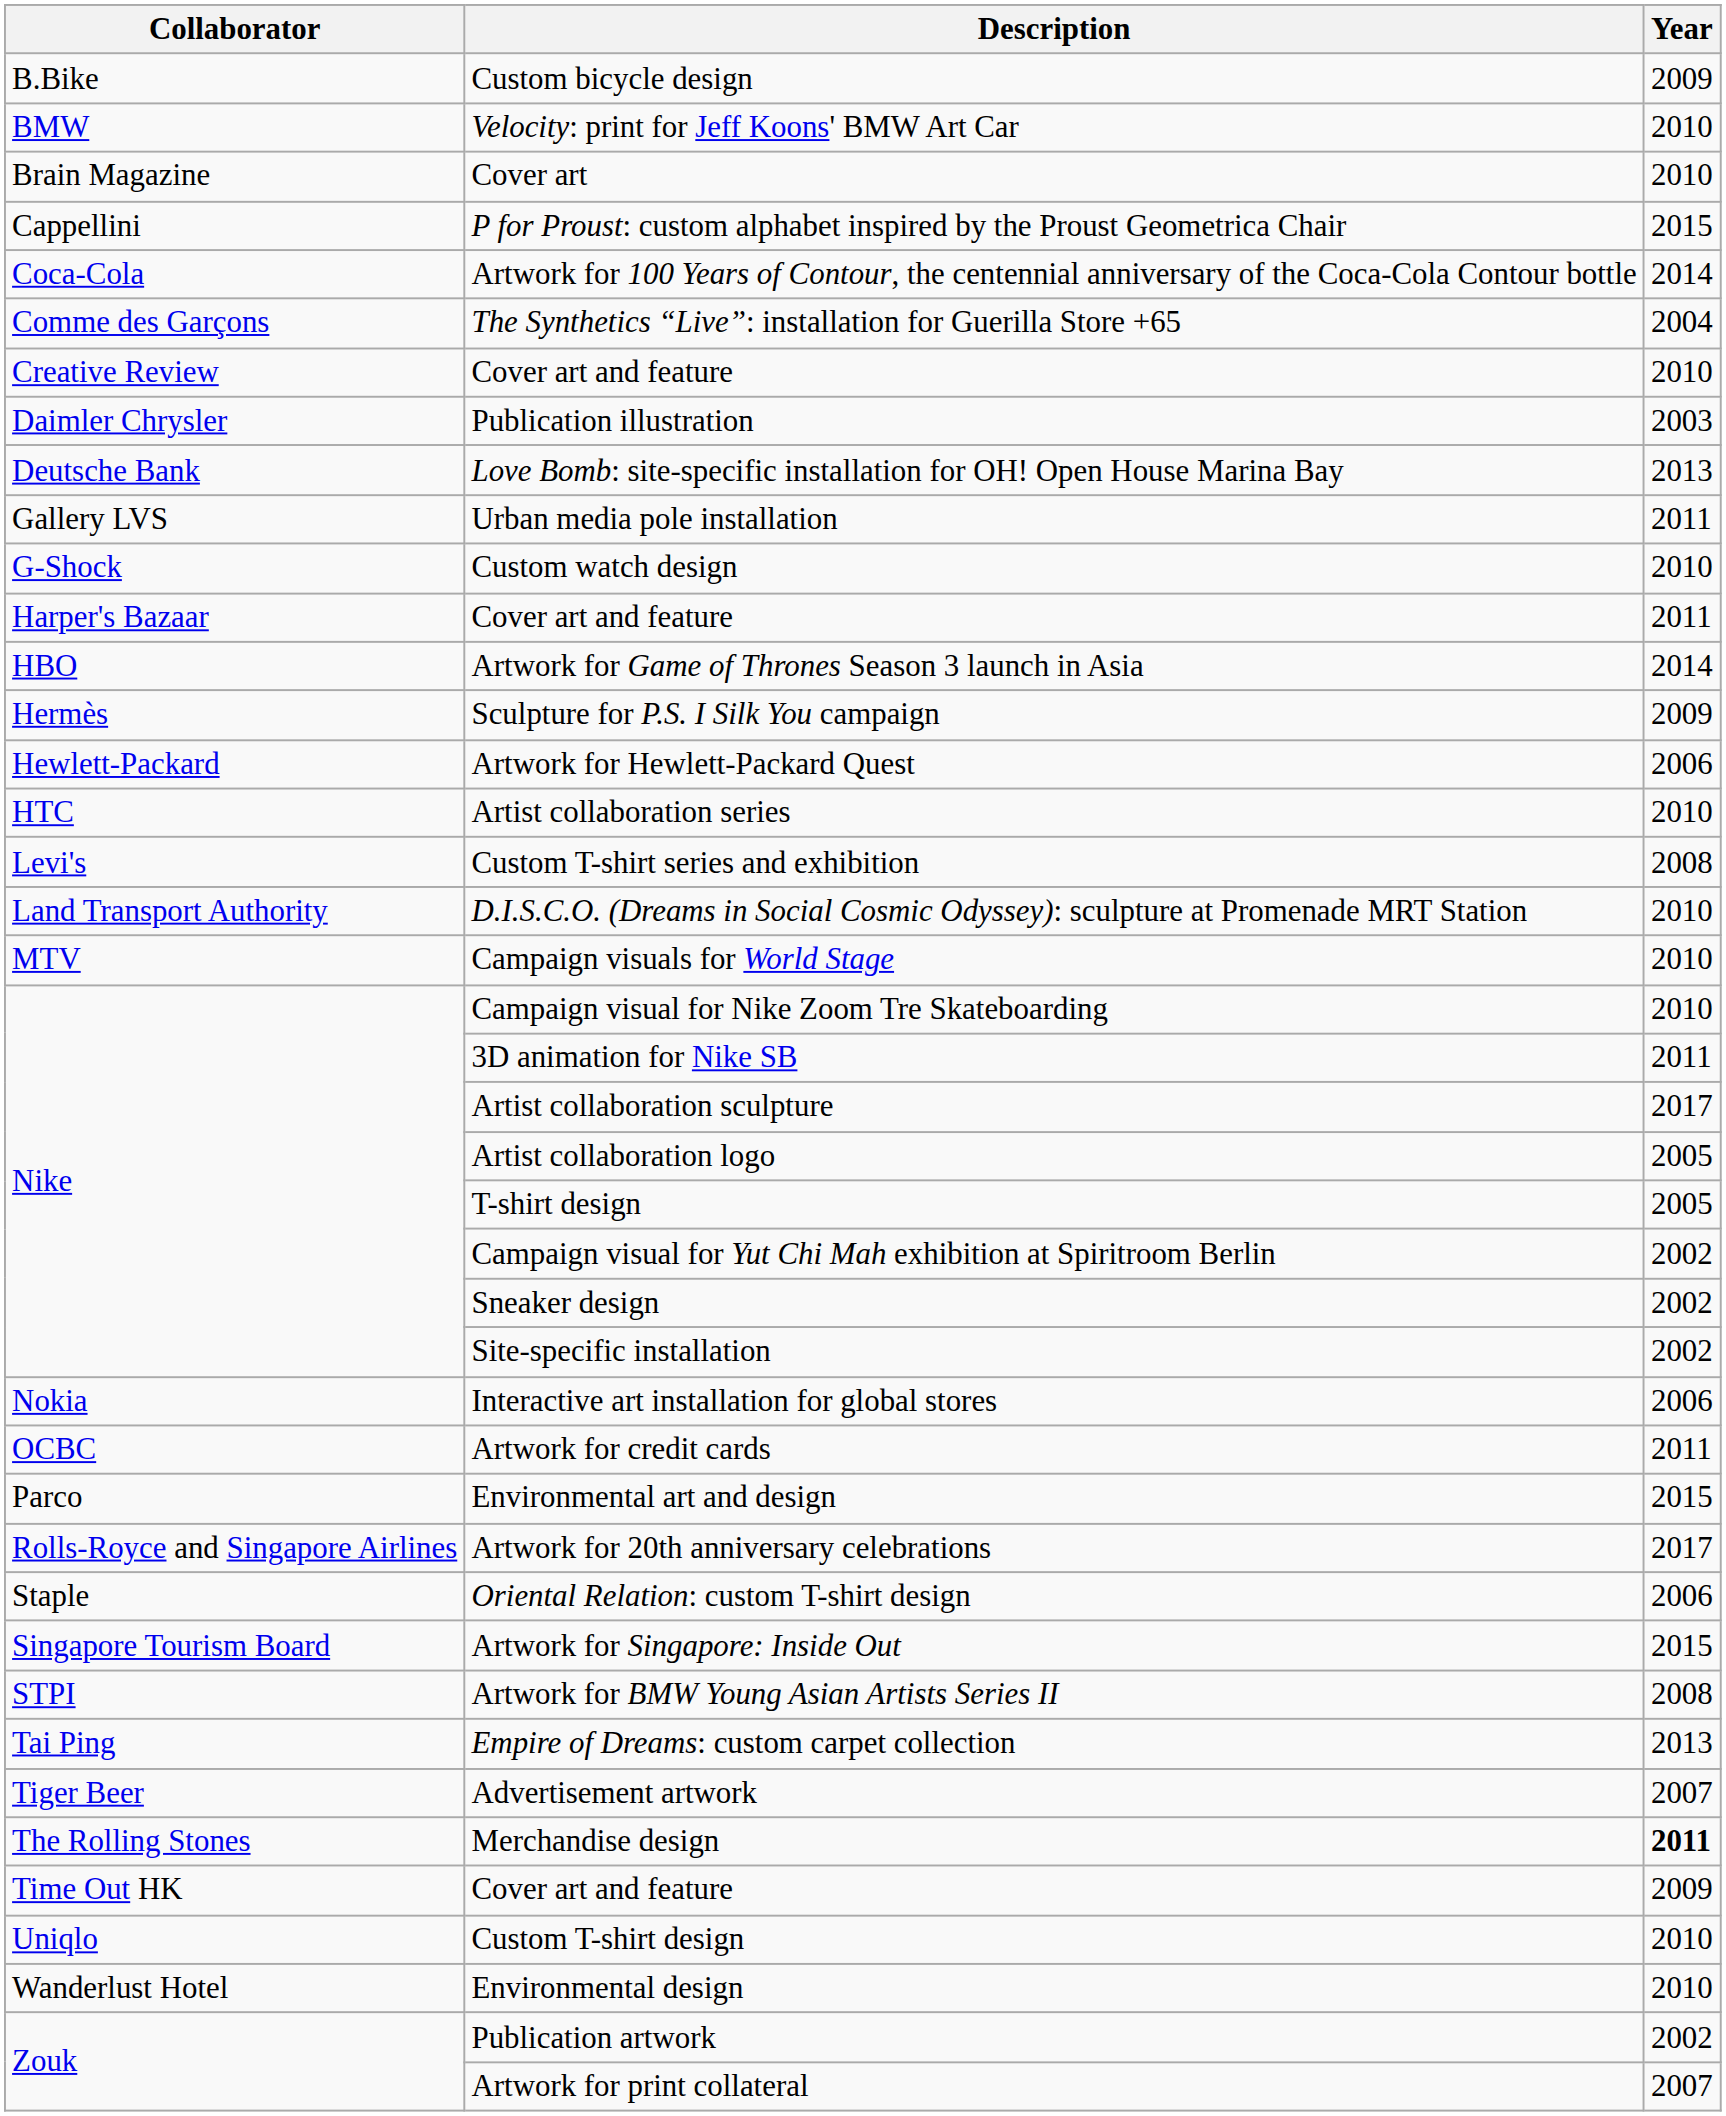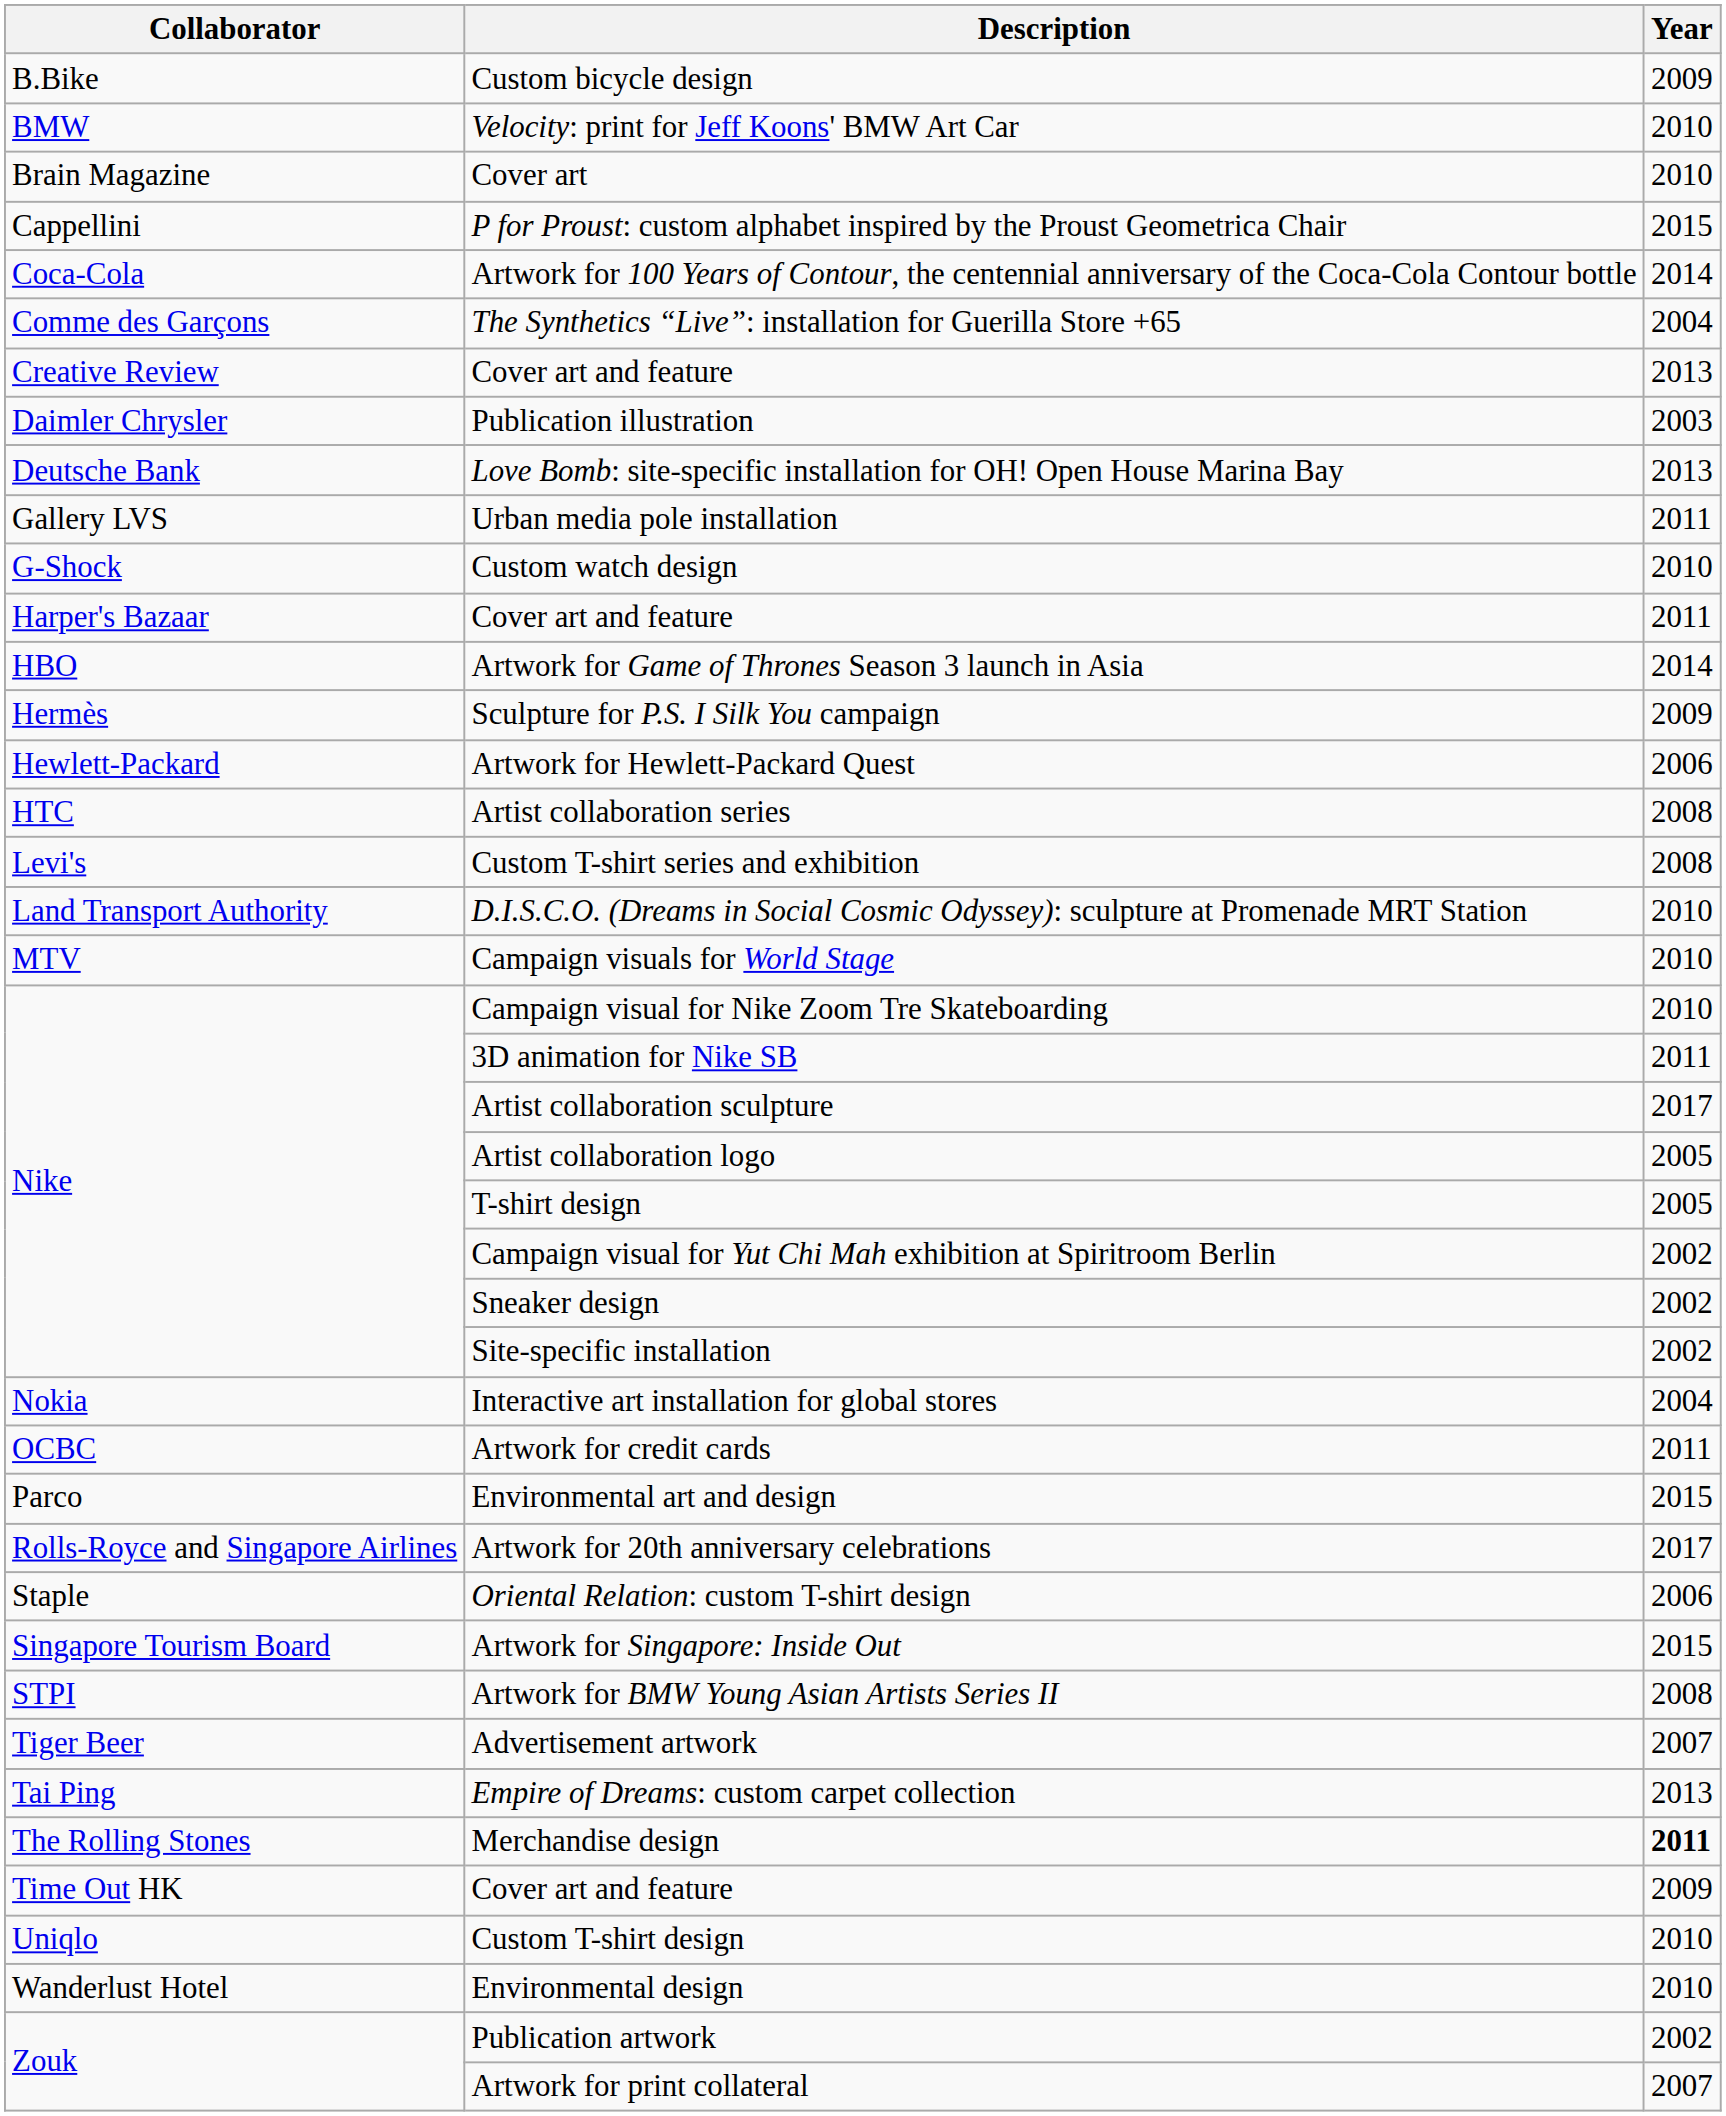Creative Review / Cover art and feature | Year: 2010 -> 2013
Artist collaboration series | Year: 2010 -> 2008
Interactive art installation for global stores | Year: 2006 -> 2004
rows swapped: Empire of Dreams: custom carpet collection <-> Advertisement artwork
